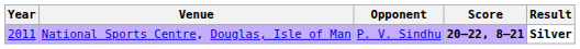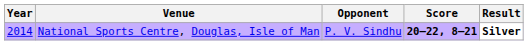National Sports Centre, Douglas, Isle of Man | Year: 2011 -> 2014
